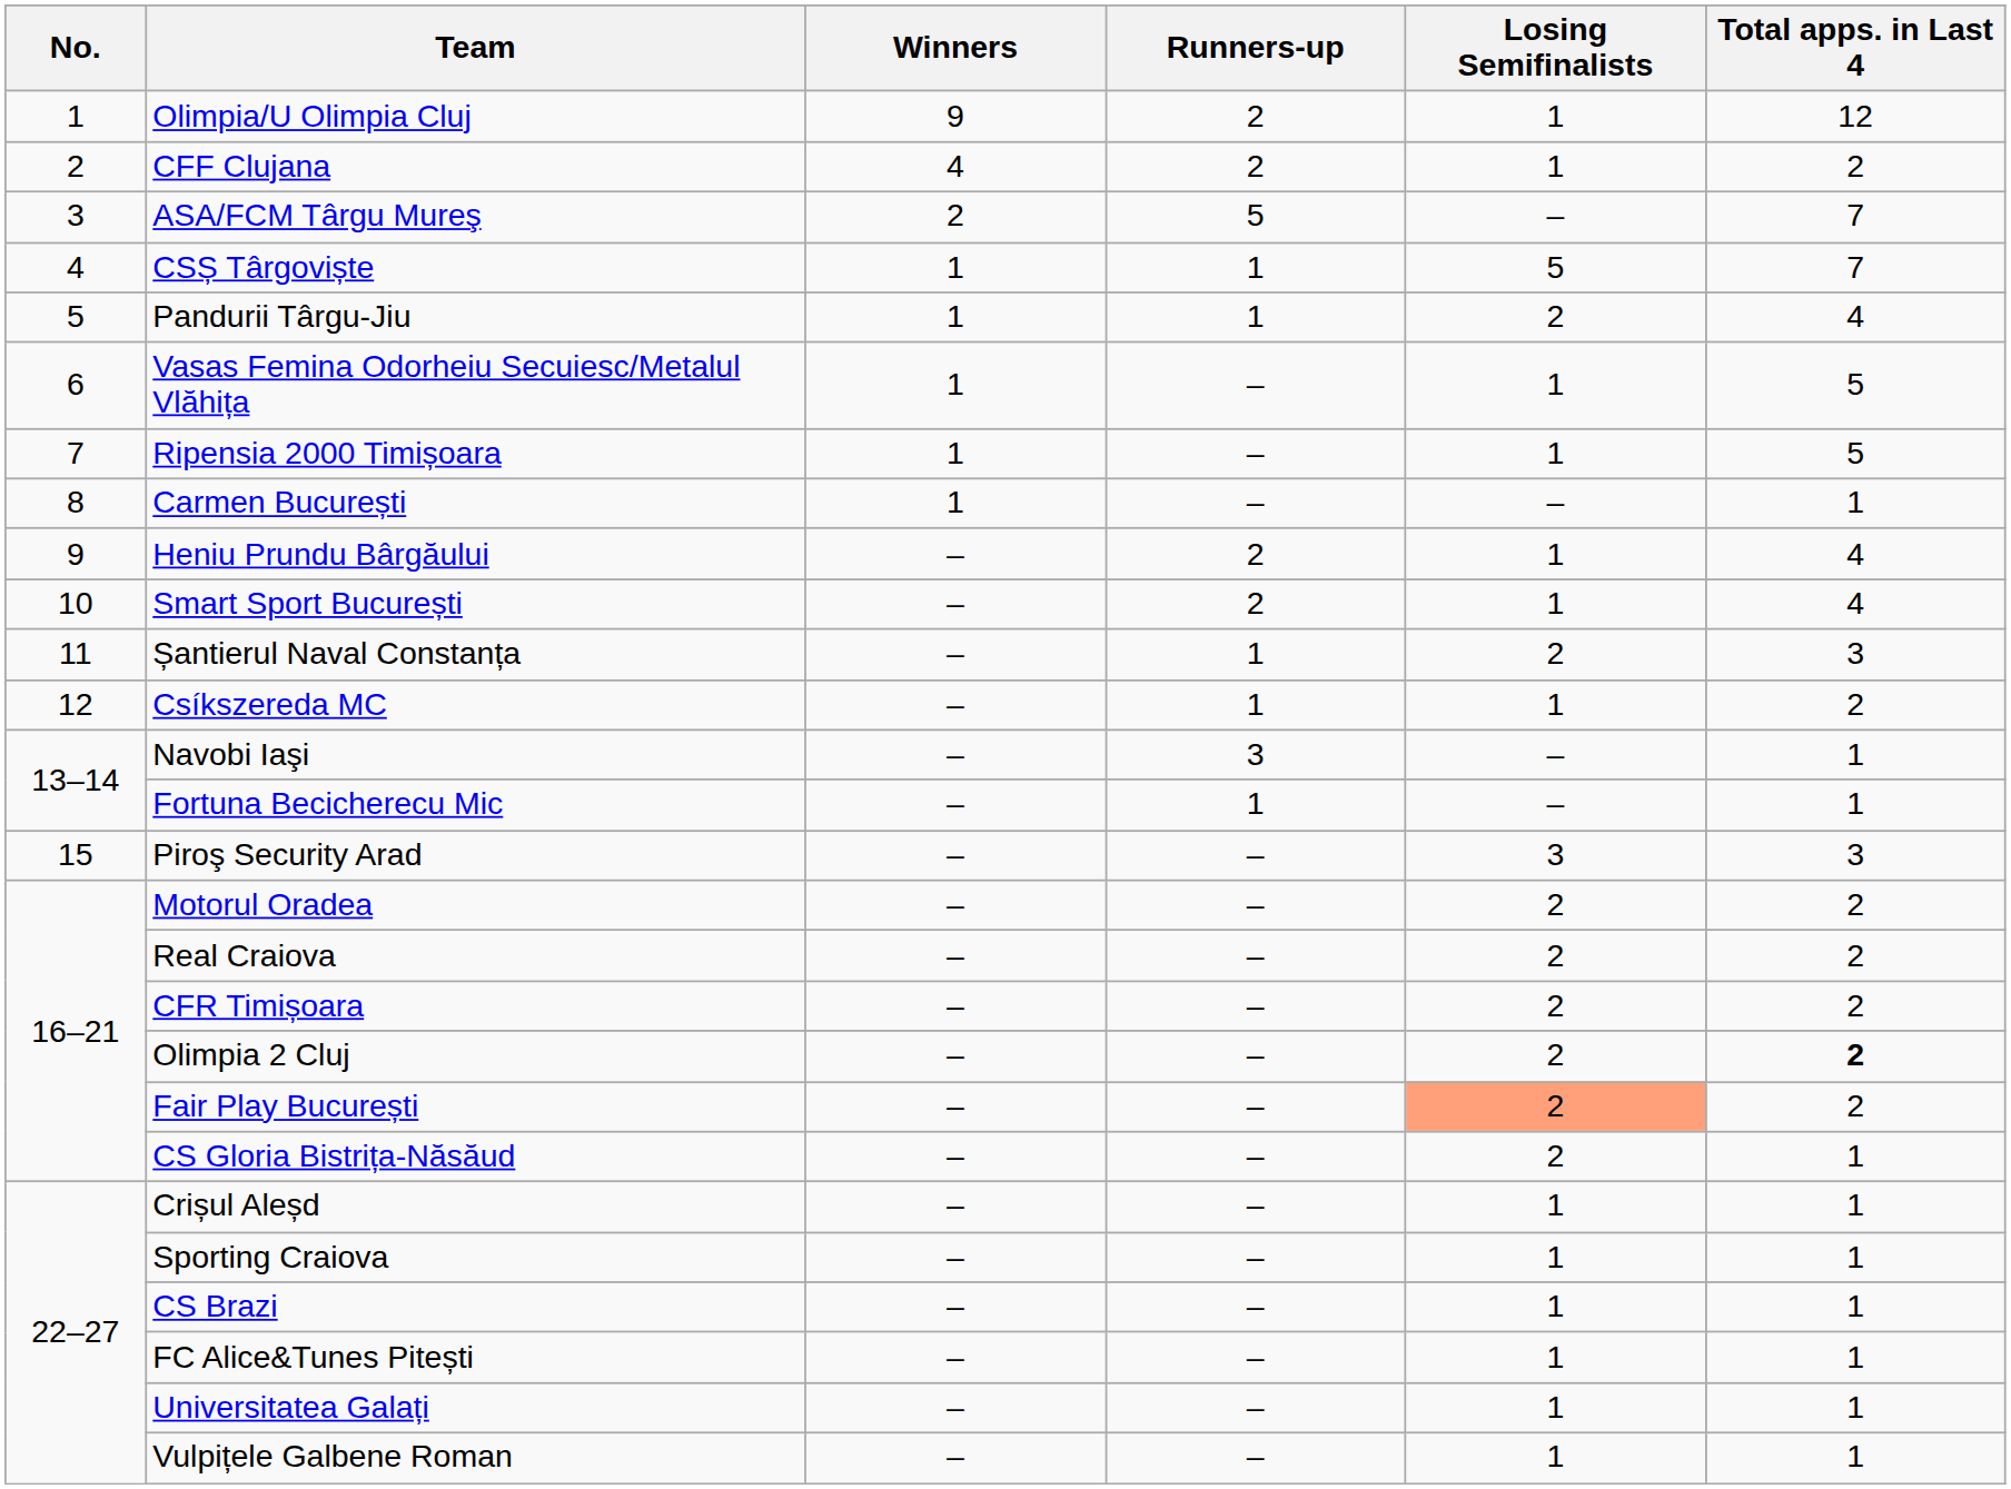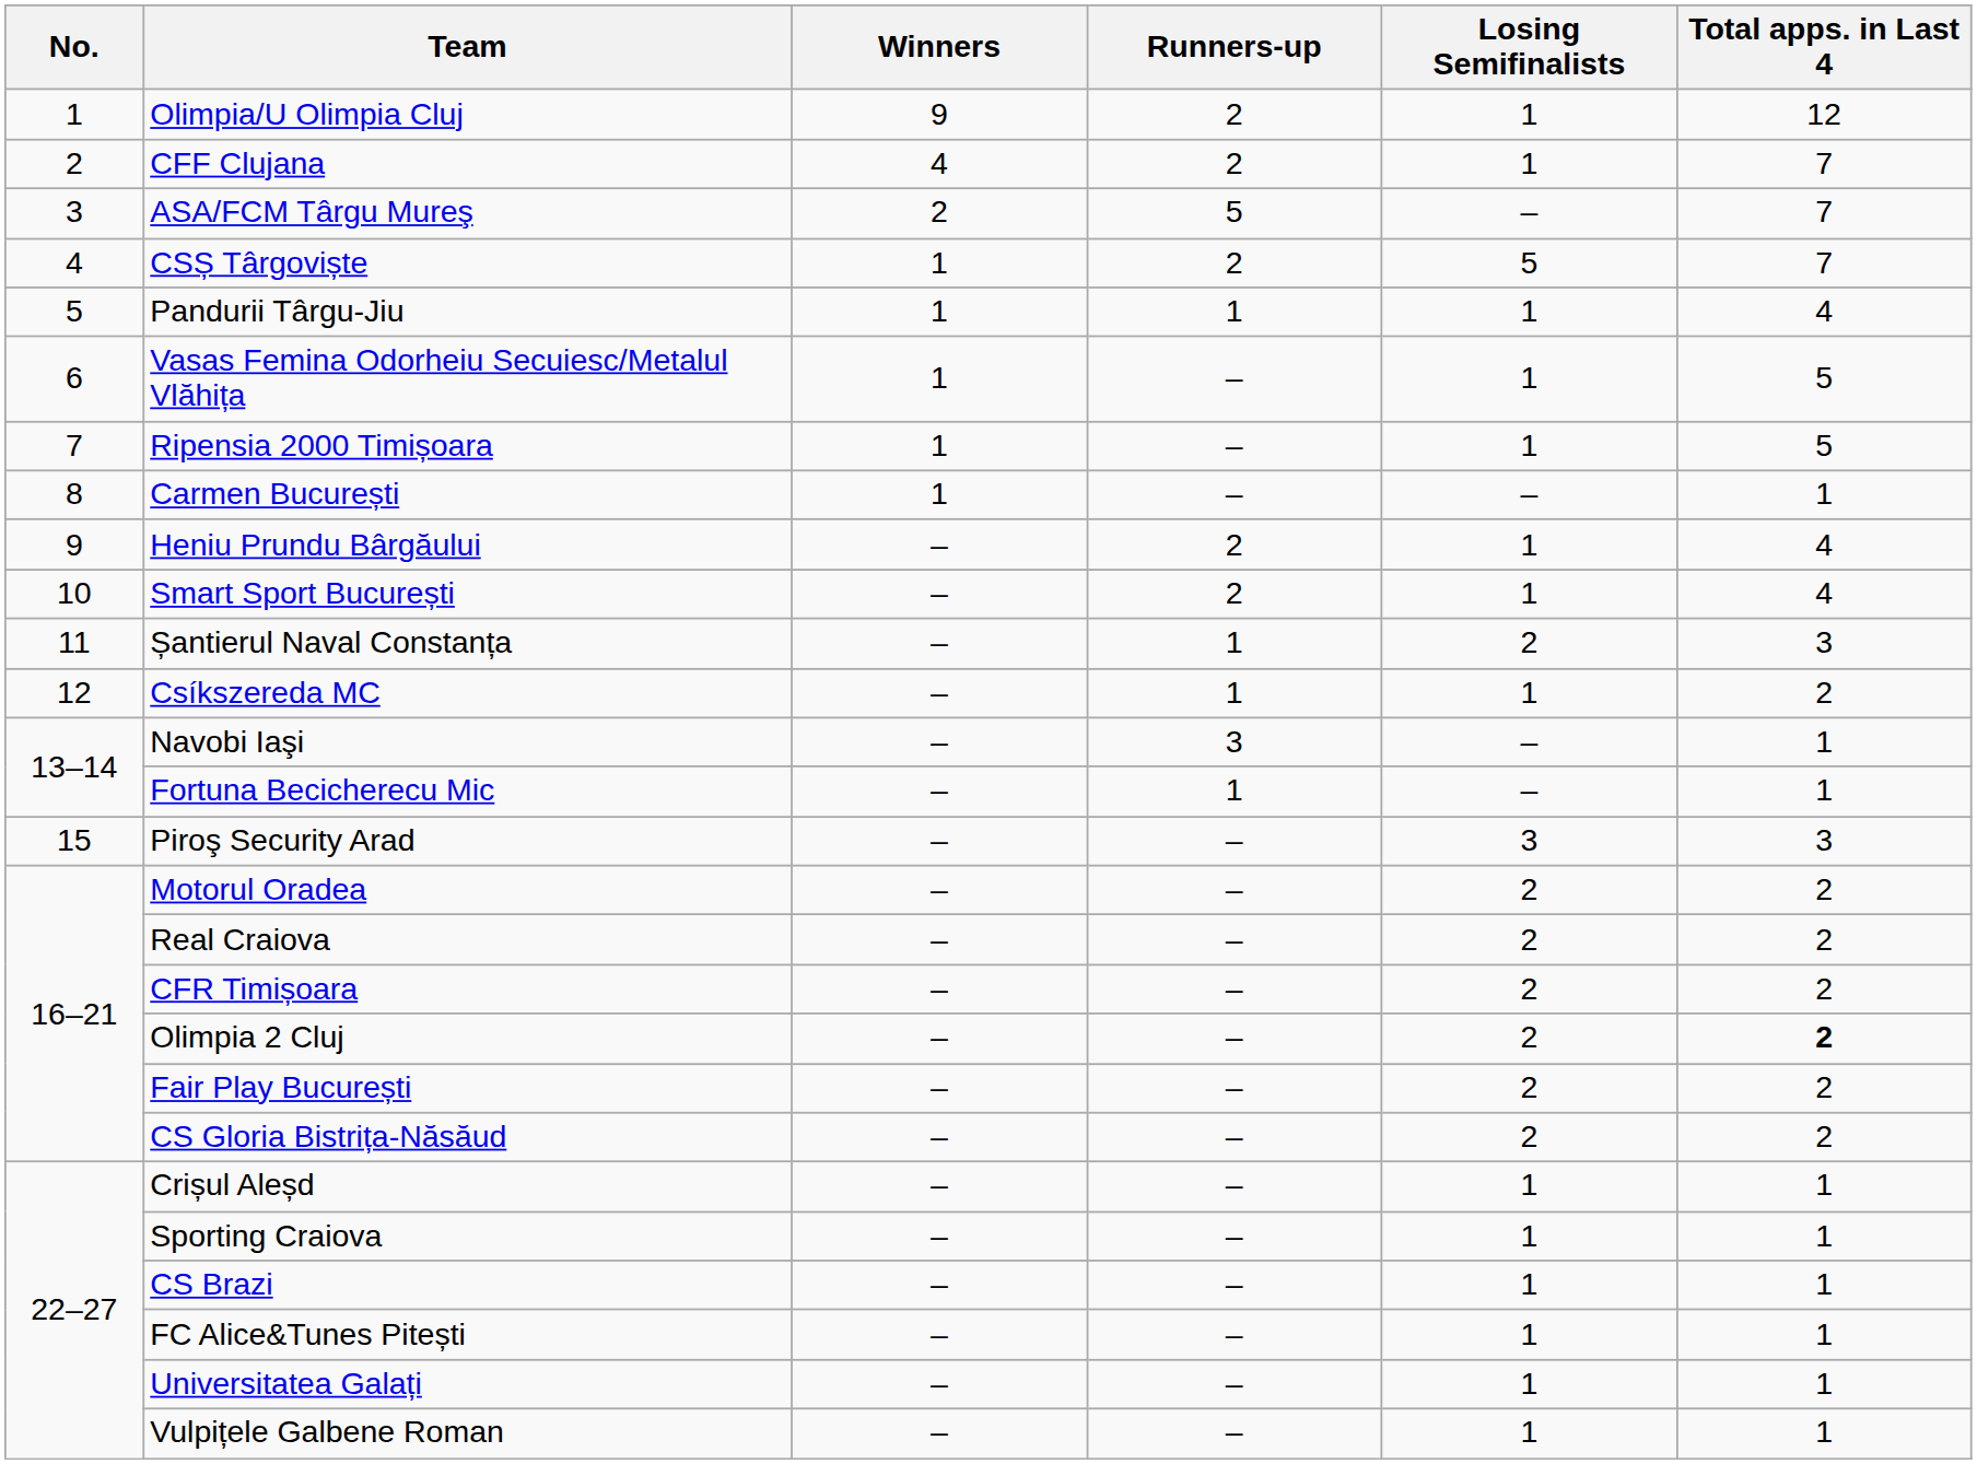CFF Clujana | Total apps. in Last 4: 2 -> 7
CSȘ Târgoviște | Runners-up: 1 -> 2
Pandurii Târgu-Jiu | Losing Semifinalists: 2 -> 1
Fair Play București | Losing Semifinalists: lightsalmon background -> no background
CS Gloria Bistrița-Năsăud | Total apps. in Last 4: 1 -> 2
